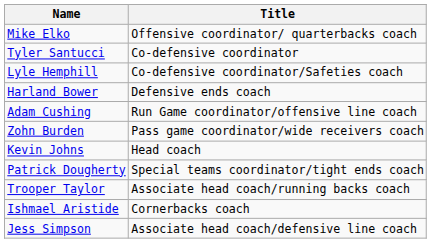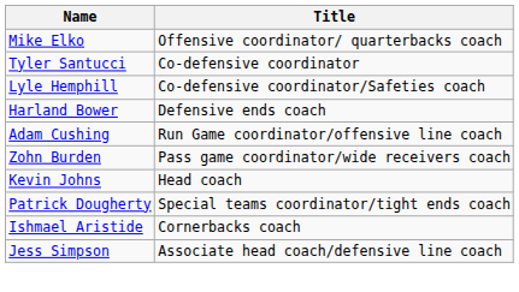- row: Trooper Taylor | Associate head coach/running backs coach
